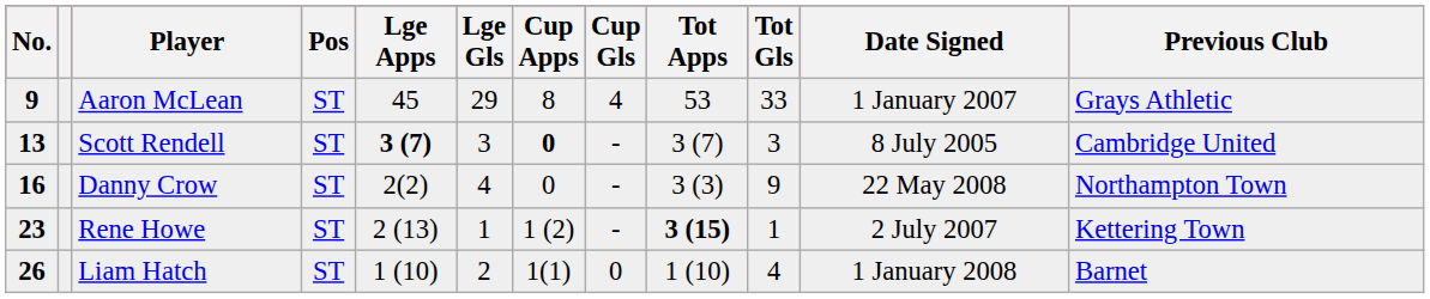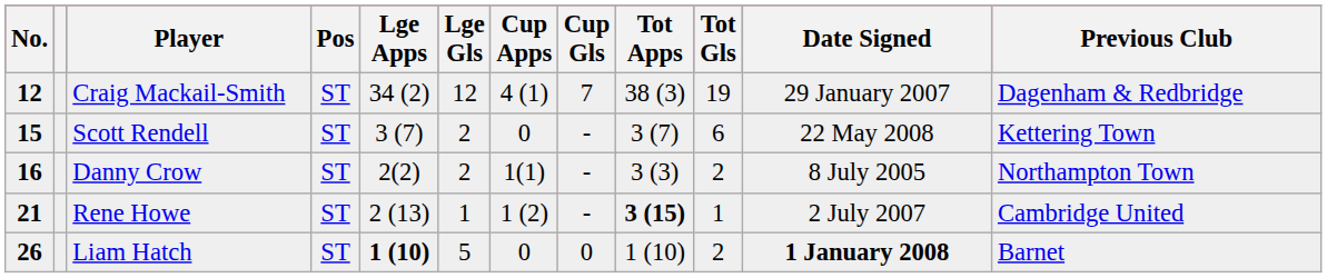- row: 9 | Aaron McLean | ST | 45 | 29 | 8 | 4 | 53 | 33 | 1 January 2007 | Grays Athletic
+ row: 12 | Craig Mackail-Smith | ST | 34 (2) | 12 | 4 (1) | 7 | 38 (3) | 19 | 29 January 2007 | Dagenham & Redbridge
Scott Rendell | No.: 13 -> 15
Scott Rendell | Lge Apps: bold -> normal
Scott Rendell | Lge Gls: 3 -> 2
Scott Rendell | Cup Apps: bold -> normal
Scott Rendell | Tot Gls: 3 -> 6
Scott Rendell | Date Signed: 8 July 2005 -> 22 May 2008
Scott Rendell | Previous Club: Cambridge United -> Kettering Town
Danny Crow | Lge Gls: 4 -> 2
Danny Crow | Cup Apps: 0 -> 1(1)
Danny Crow | Tot Gls: 9 -> 2
Danny Crow | Date Signed: 22 May 2008 -> 8 July 2005
Rene Howe | No.: 23 -> 21
Rene Howe | Previous Club: Kettering Town -> Cambridge United
Liam Hatch | Lge Apps: normal -> bold
Liam Hatch | Lge Gls: 2 -> 5
Liam Hatch | Cup Apps: 1(1) -> 0
Liam Hatch | Tot Gls: 4 -> 2
Liam Hatch | Date Signed: normal -> bold
